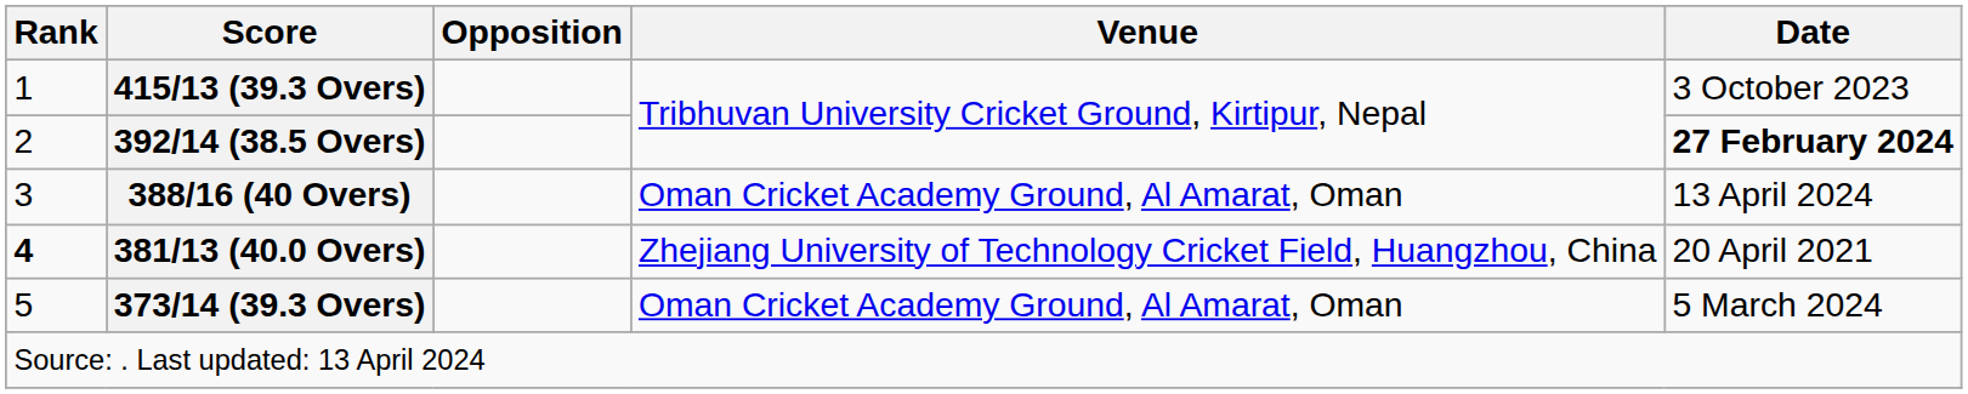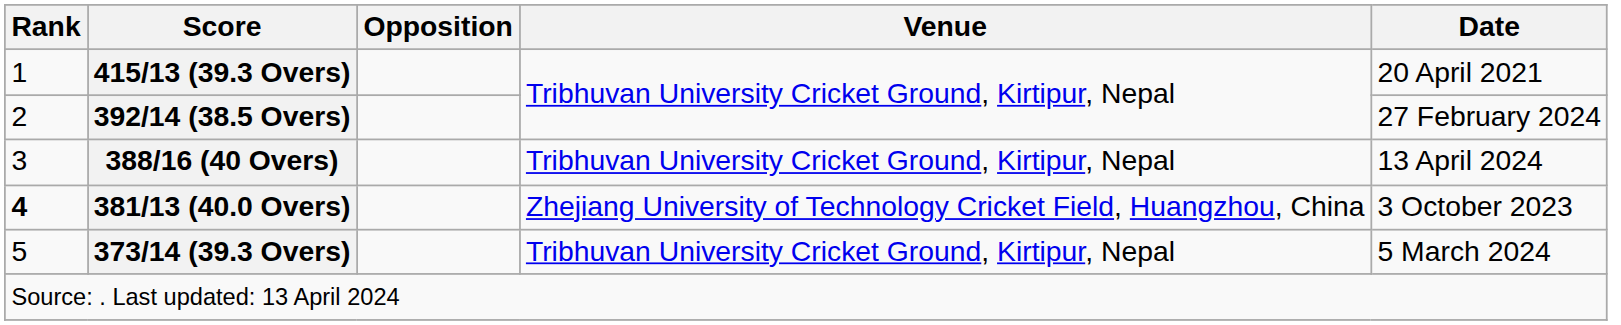415/13 (39.3 Overs) | Date: 3 October 2023 -> 20 April 2021
392/14 (38.5 Overs) | Date: bold -> normal
388/16 (40 Overs) | Venue: Oman Cricket Academy Ground, Al Amarat, Oman -> Tribhuvan University Cricket Ground, Kirtipur, Nepal
381/13 (40.0 Overs) | Date: 20 April 2021 -> 3 October 2023
373/14 (39.3 Overs) | Venue: Oman Cricket Academy Ground, Al Amarat, Oman -> Tribhuvan University Cricket Ground, Kirtipur, Nepal
